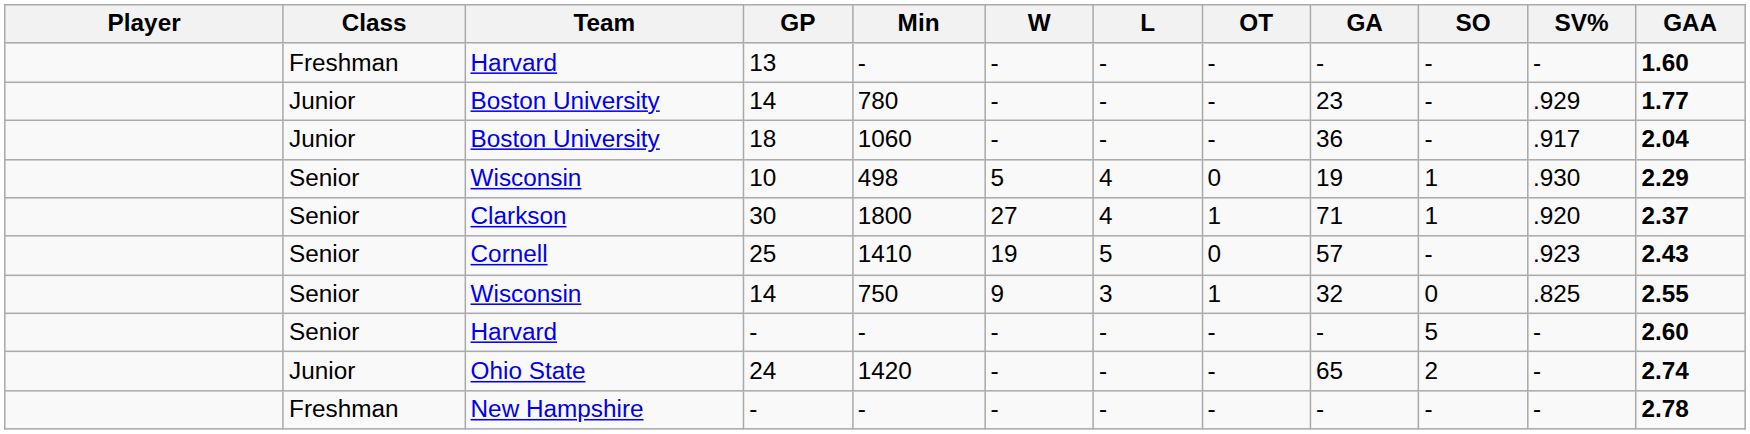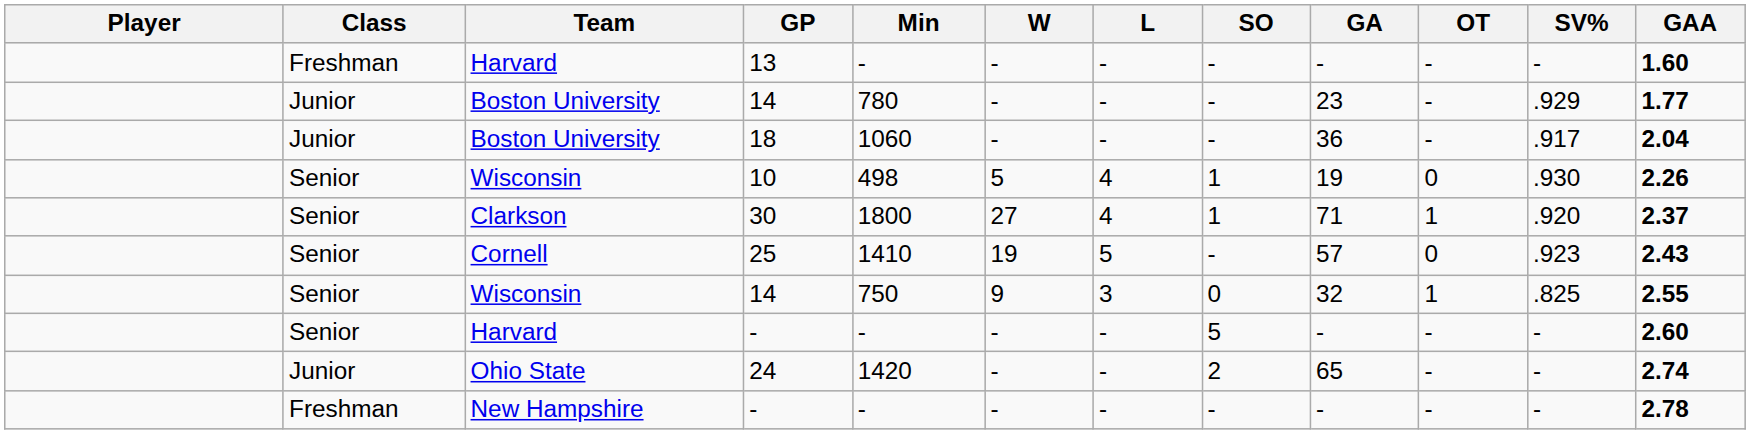columns swapped: OT <-> SO
10 | GAA: 2.29 -> 2.26
